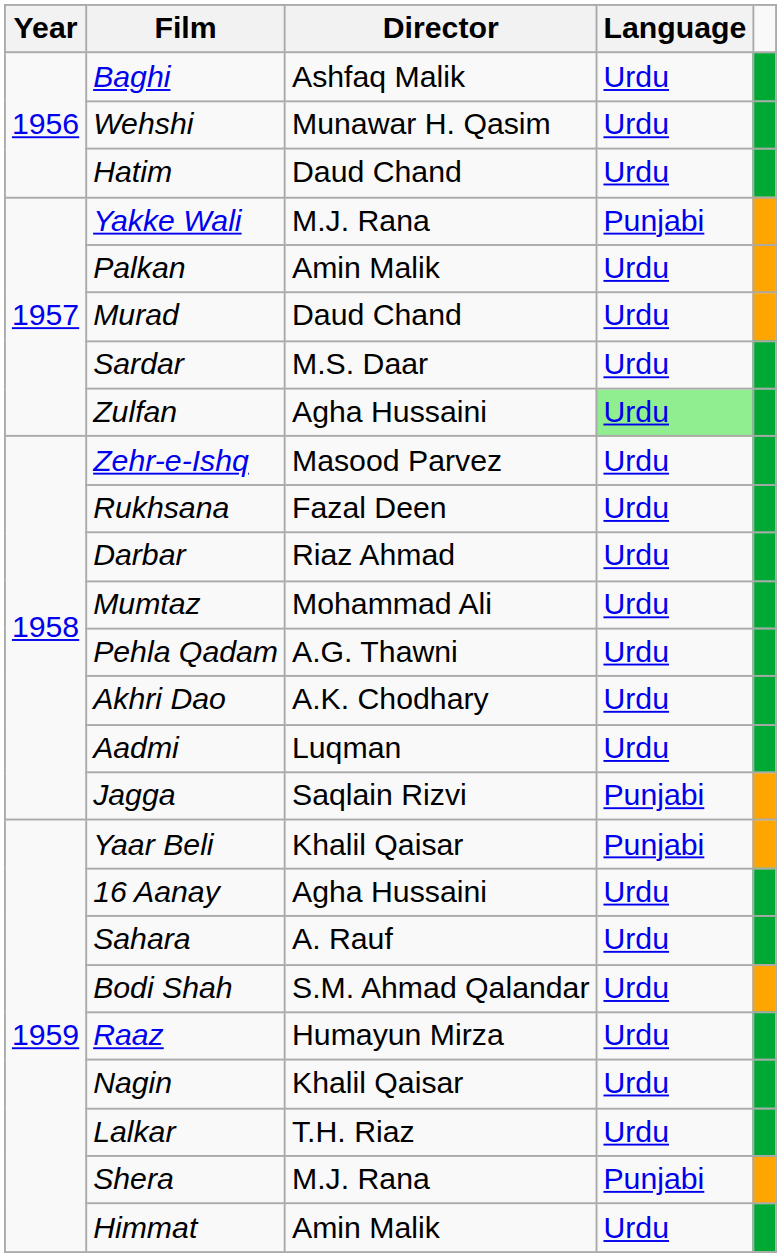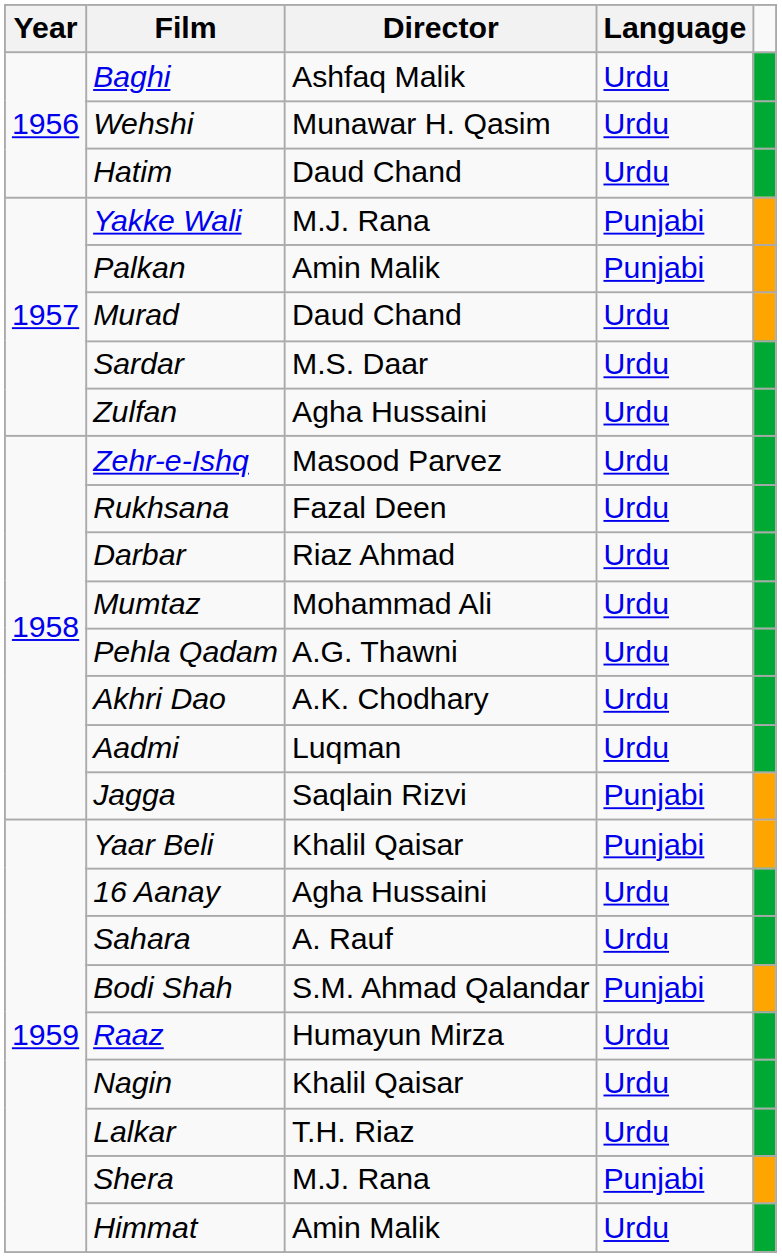Palkan | Language: Urdu -> Punjabi
Zulfan | Language: lightgreen background -> no background
Bodi Shah | Language: Urdu -> Punjabi
